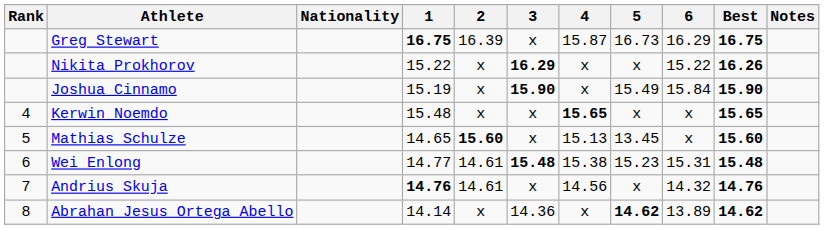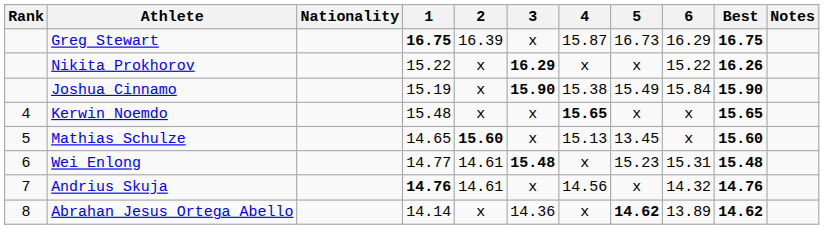Joshua Cinnamo | 4: x -> 15.38
Wei Enlong | 4: 15.38 -> x
